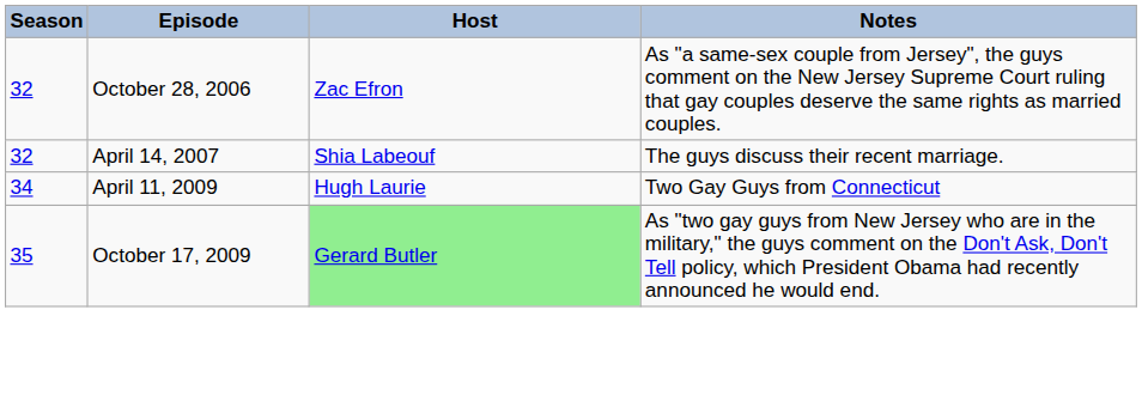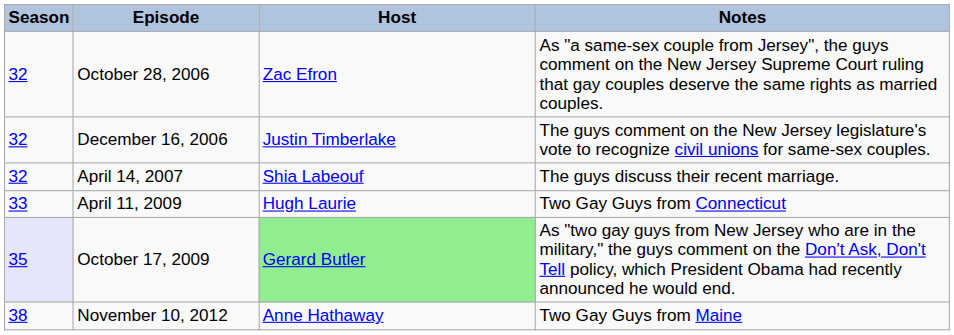+ row: 32 | December 16, 2006 | Justin Timberlake | The guys comment on the New Jersey legislature's vote to recognize civil unions for same-sex couples.
April 11, 2009 | Season: 34 -> 33
October 17, 2009 | Season: no background -> lavender background
+ row: 38 | November 10, 2012 | Anne Hathaway | Two Gay Guys from Maine
